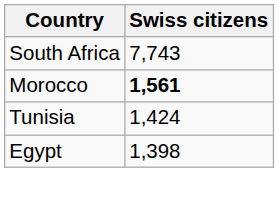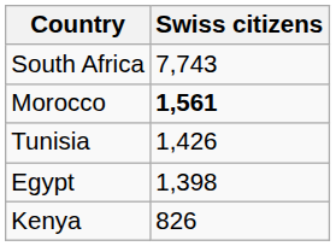Tunisia | Swiss citizens: 1,424 -> 1,426
+ row: Kenya | 826
